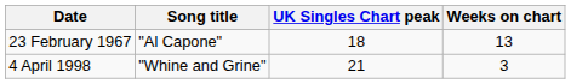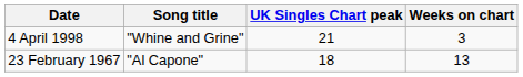rows swapped: 23 February 1967 <-> 4 April 1998
